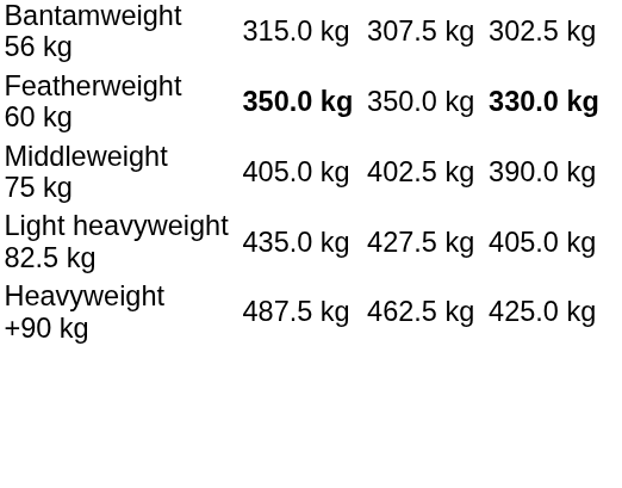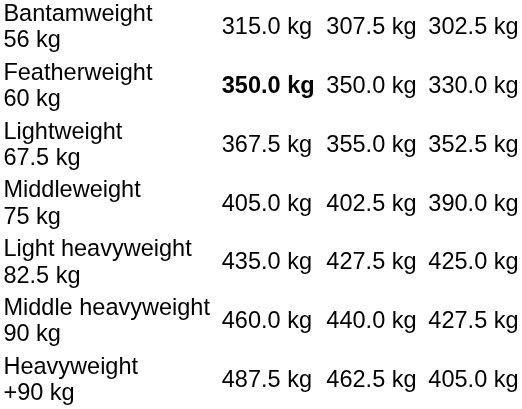Featherweight 60 kg | column 7: bold -> normal
+ row: Lightweight 67.5 kg | 367.5 kg | 355.0 kg | 352.5 kg
Light heavyweight 82.5 kg | column 7: 405.0 kg -> 425.0 kg
+ row: Middle heavyweight 90 kg | 460.0 kg | 440.0 kg | 427.5 kg
Heavyweight +90 kg | column 7: 425.0 kg -> 405.0 kg
